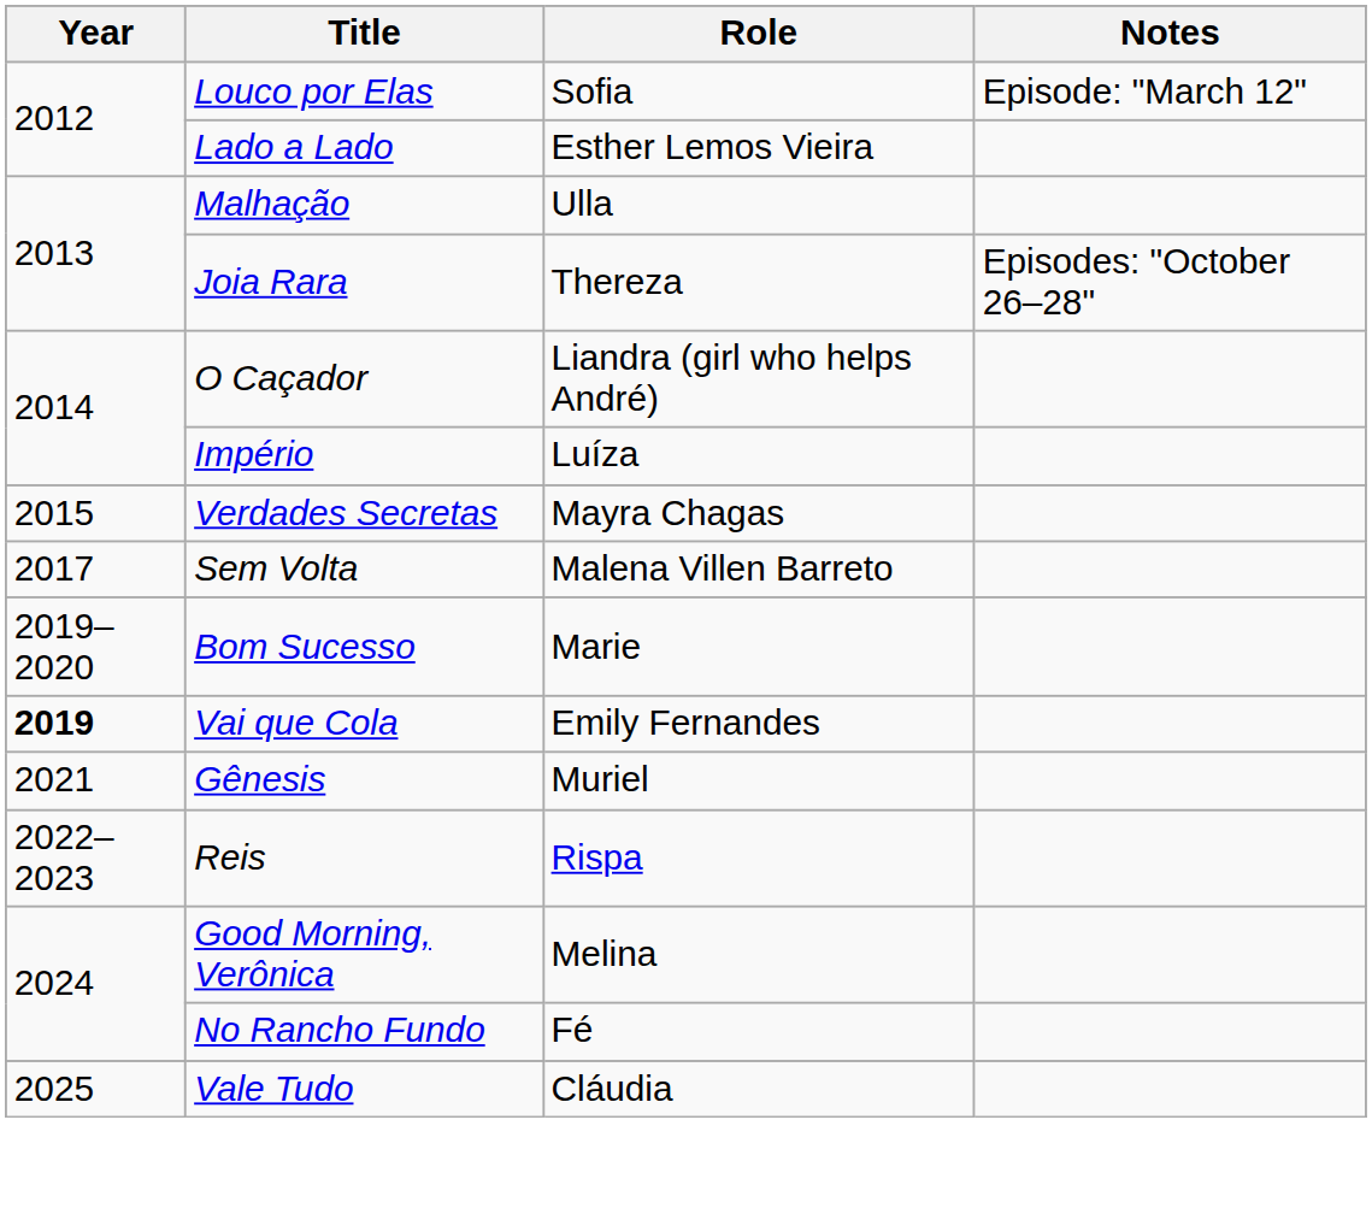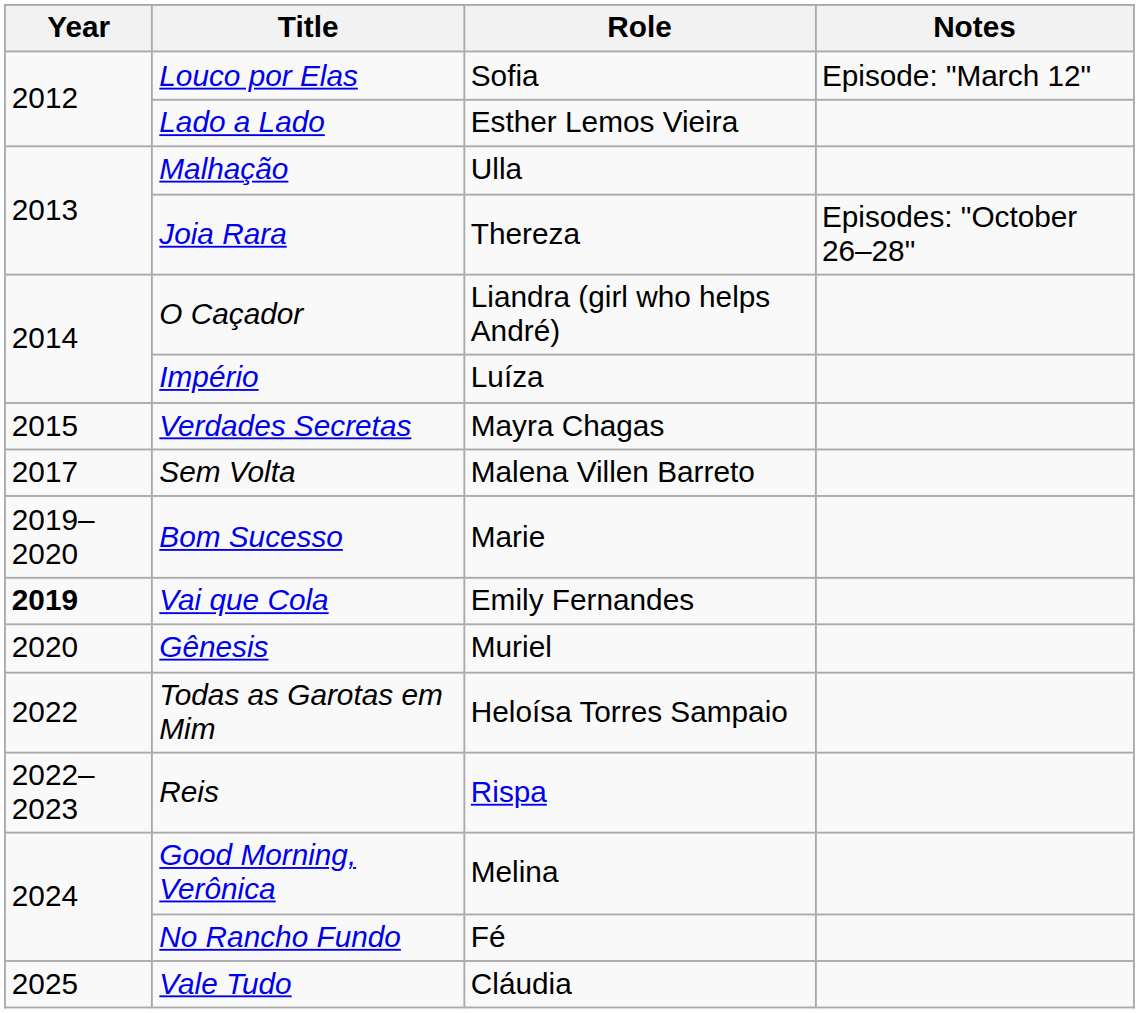Gênesis | Year: 2021 -> 2020
+ row: 2022 | Todas as Garotas em Mim | Heloísa Torres Sampaio
